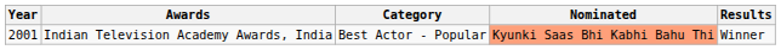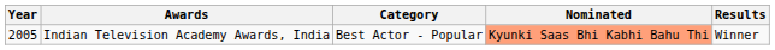Indian Television Academy Awards, India | Year: 2001 -> 2005
